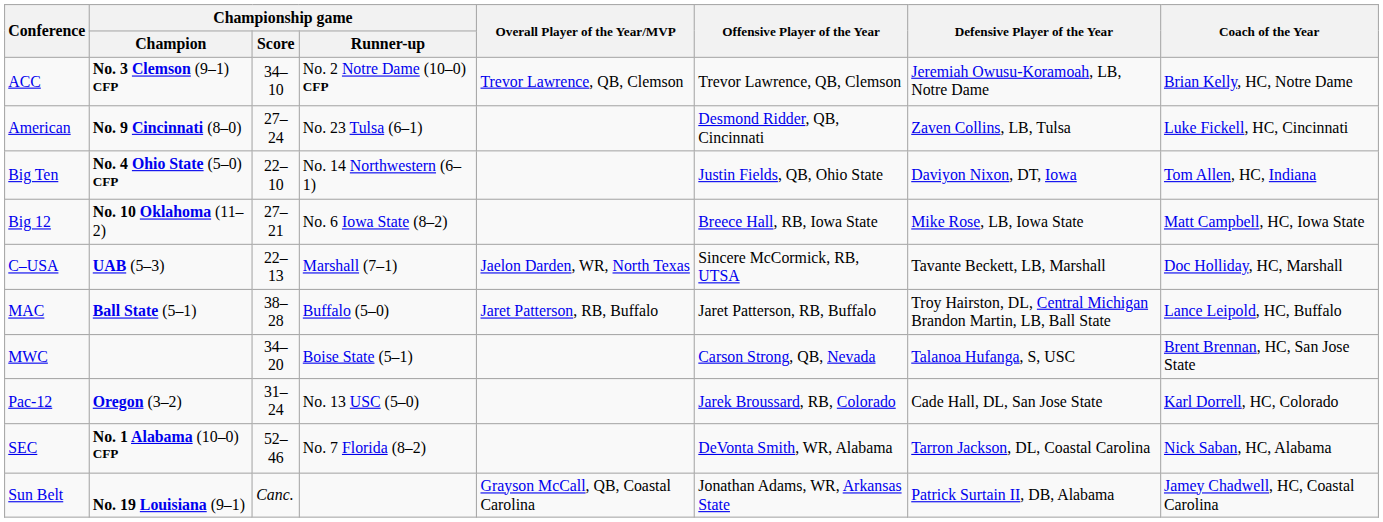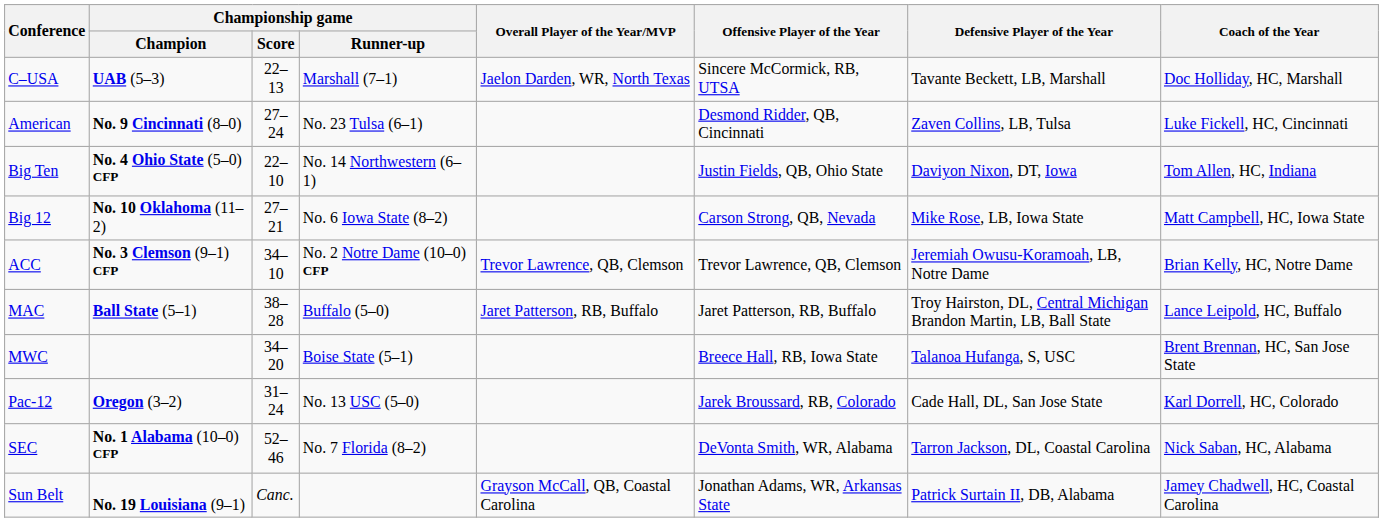rows swapped: ACC <-> C–USA
Big 12 | Offensive Player of the Year: Breece Hall, RB, Iowa State -> Carson Strong, QB, Nevada
MWC | Offensive Player of the Year: Carson Strong, QB, Nevada -> Breece Hall, RB, Iowa State
